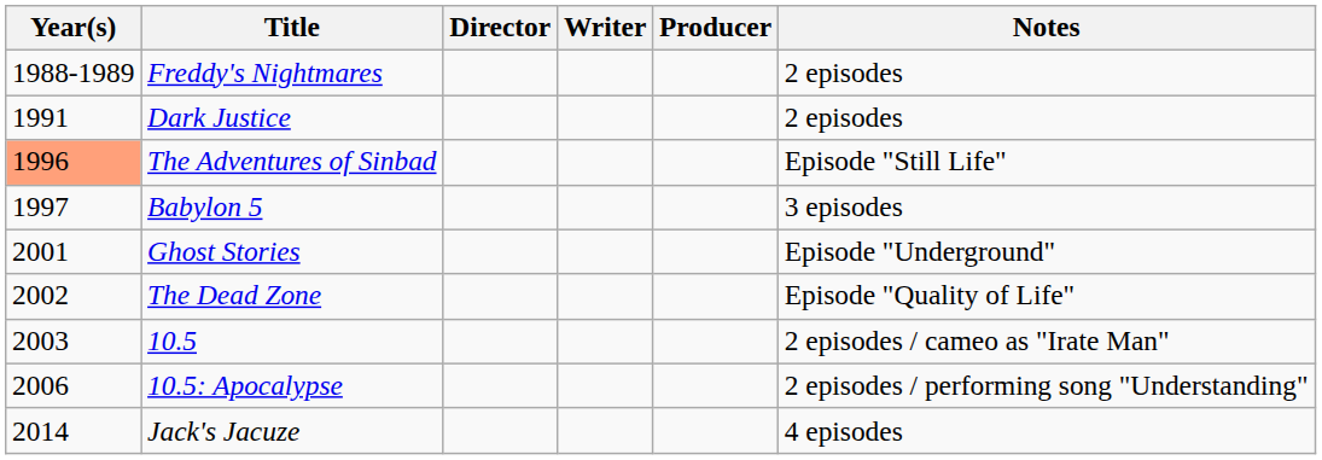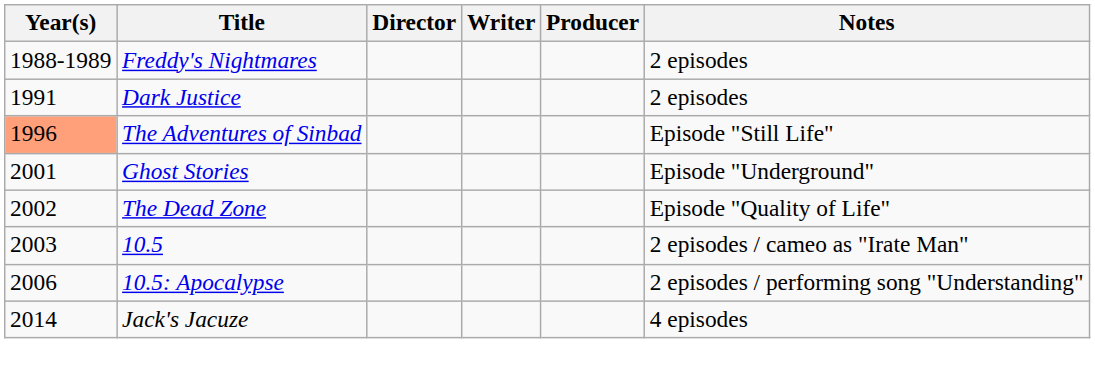- row: 1997 | Babylon 5 | 3 episodes
